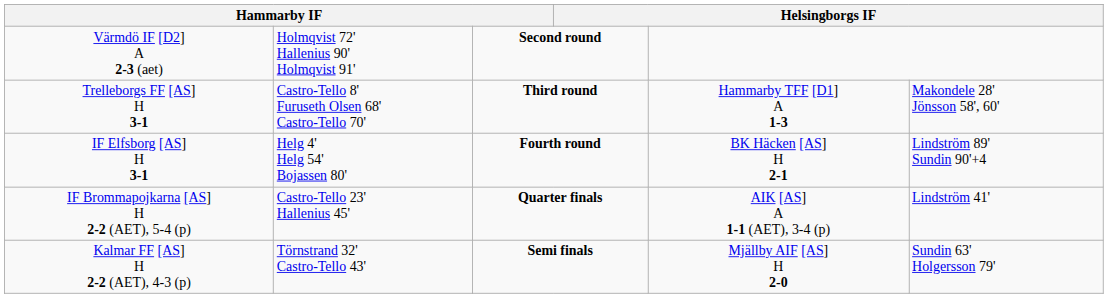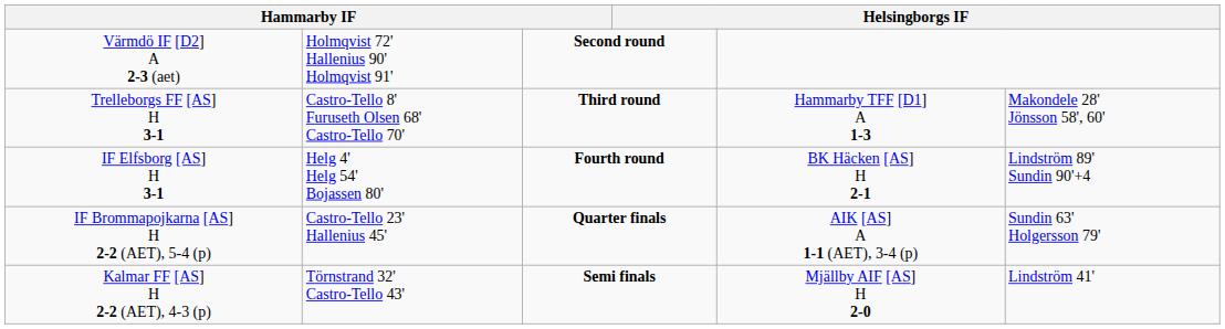IF Brommapojkarna [AS] H 2-2 (AET), 5-4 (p) | column 6: Lindström 41' -> Sundin 63' Holgersson 79'
Kalmar FF [AS] H 2-2 (AET), 4-3 (p) | column 6: Sundin 63' Holgersson 79' -> Lindström 41'
